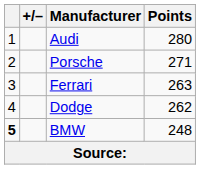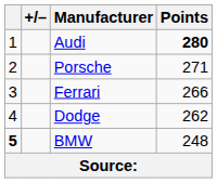Audi | Points: normal -> bold
Ferrari | Points: 263 -> 266
